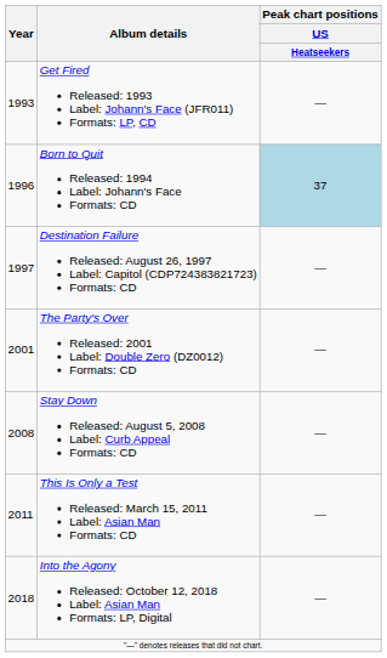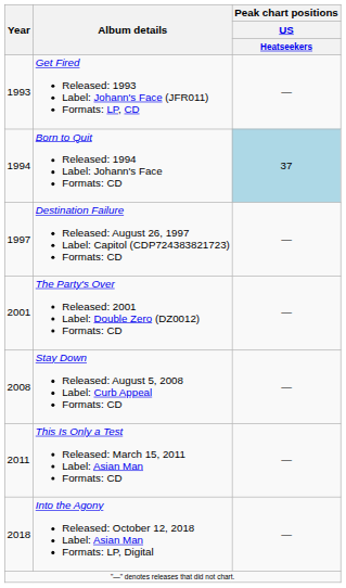Born to Quit Released: 1994 Label: Johann's Face Formats: CD | Year: 1996 -> 1994
